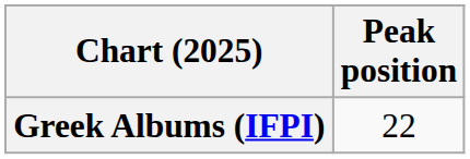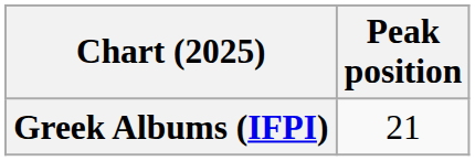Greek Albums (IFPI) | Peak position: 22 -> 21
